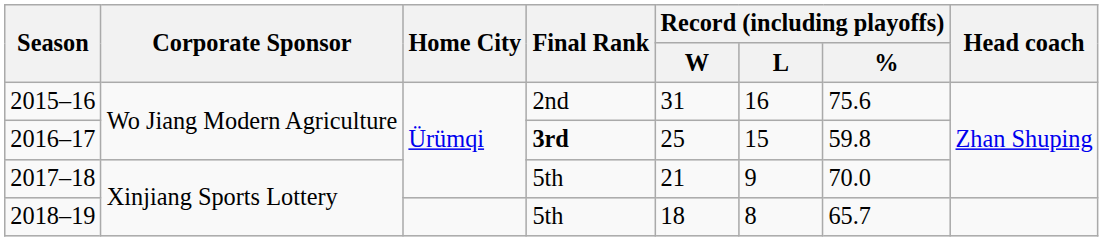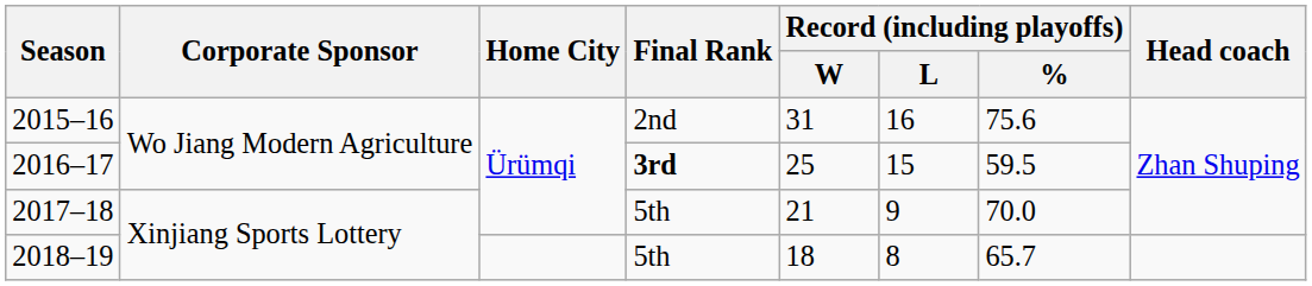2016–17 | Record (including playoffs) / %: 59.8 -> 59.5
